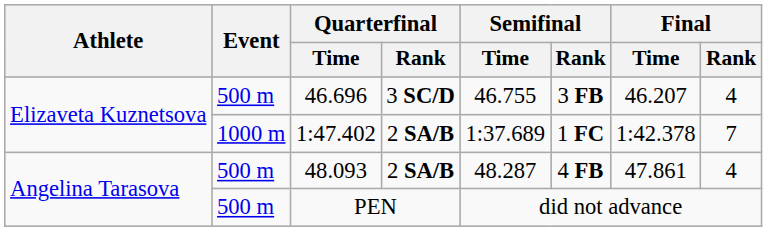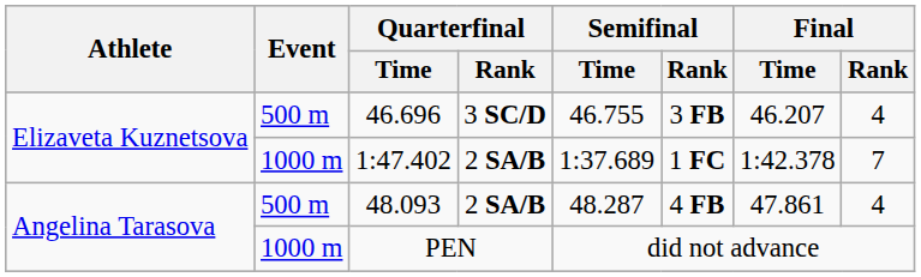PEN | Event: 500 m -> 1000 m
